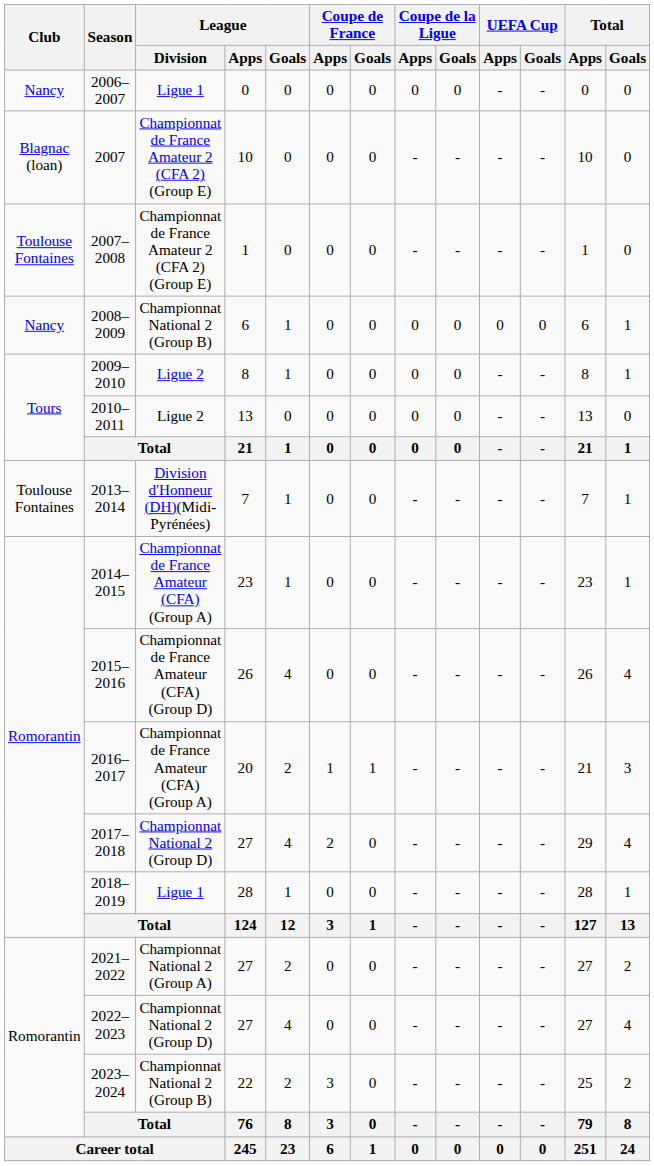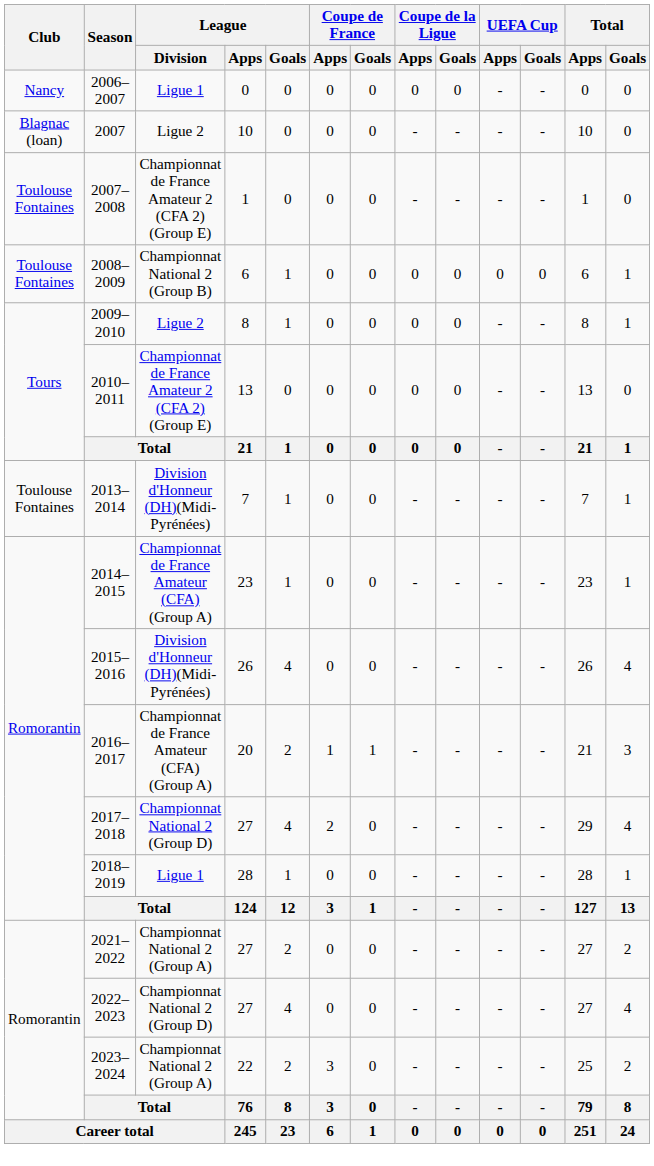2007 | League / Division: Championnat de France Amateur 2 (CFA 2) (Group E) -> Ligue 2
2008–2009 | Club: Nancy -> Toulouse Fontaines
2010–2011 | League / Division: Ligue 2 -> Championnat de France Amateur 2 (CFA 2) (Group E)
2015–2016 | League / Division: Championnat de France Amateur (CFA)(Group D) -> Division d'Honneur (DH)(Midi-Pyrénées)
2023–2024 | League / Division: Championnat National 2 (Group B) -> Championnat National 2 (Group A)
